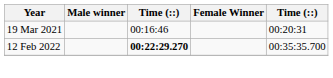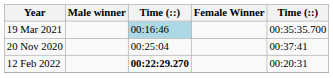19 Mar 2021 | column 3: no background -> lightblue background
19 Mar 2021 | column 5: 00:20:31 -> 00:35:35.700
+ row: 20 Nov 2020 | 00:25:04 | 00:37:41
12 Feb 2022 | column 5: 00:35:35.700 -> 00:20:31
